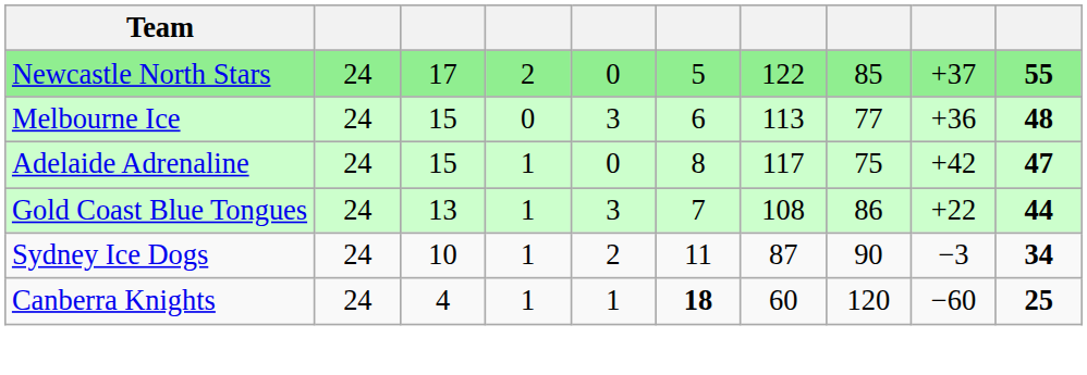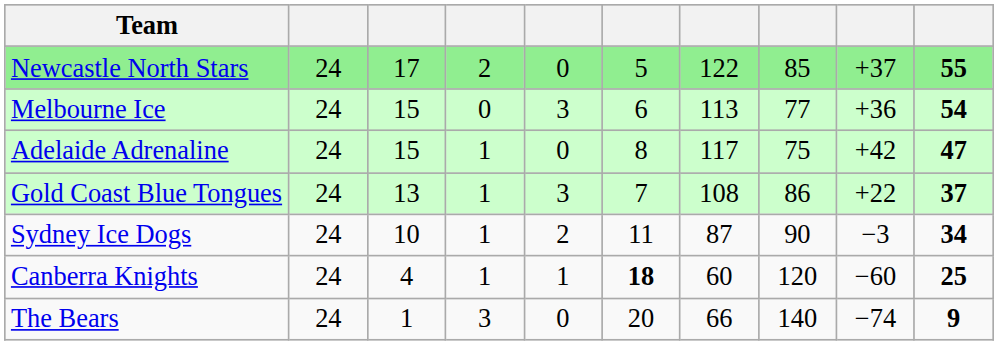Melbourne Ice | column 10: 48 -> 54
Gold Coast Blue Tongues | column 10: 44 -> 37
+ row: The Bears | 24 | 1 | 3 | 0 | 20 | 66 | 140 | −74 | 9
